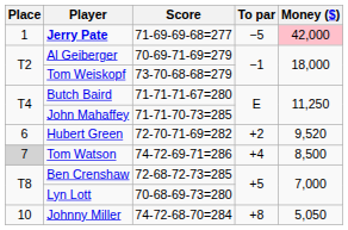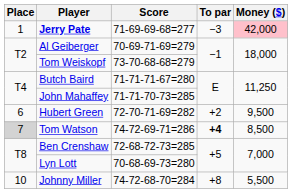Jerry Pate | To par: −5 -> −3
Hubert Green | Money ($): 9,520 -> 9,500
Tom Watson | To par: normal -> bold
Johnny Miller | Money ($): 5,050 -> 5,500
